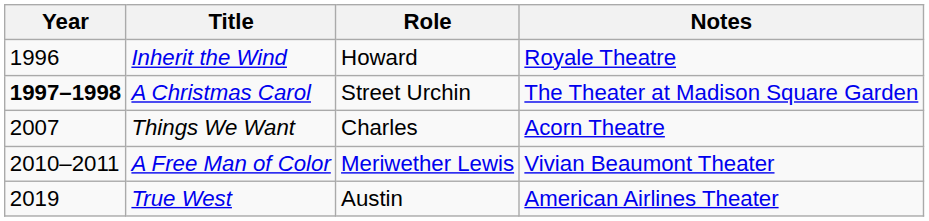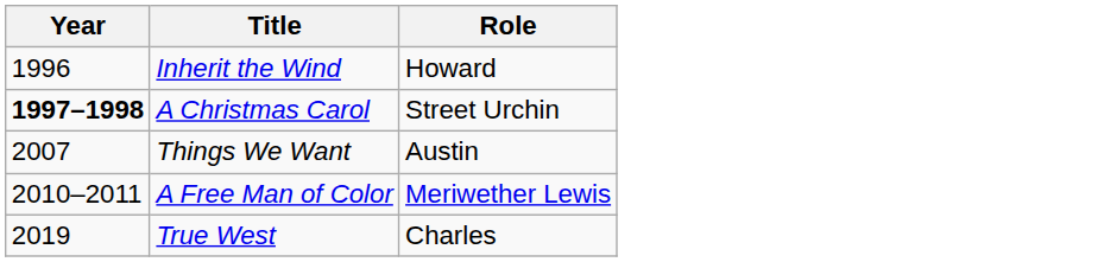- column: Notes | Royale Theatre | The Theater at Madison Square Garden | Acorn Theatre | Vivian Beaumont Theater | American Airlines Theater
Things We Want | Role: Charles -> Austin
True West | Role: Austin -> Charles
